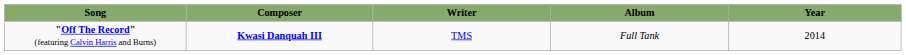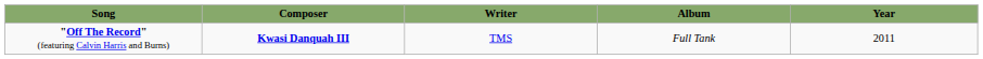"Off The Record" (featuring Calvin Harris and Burns) | Year: 2014 -> 2011
